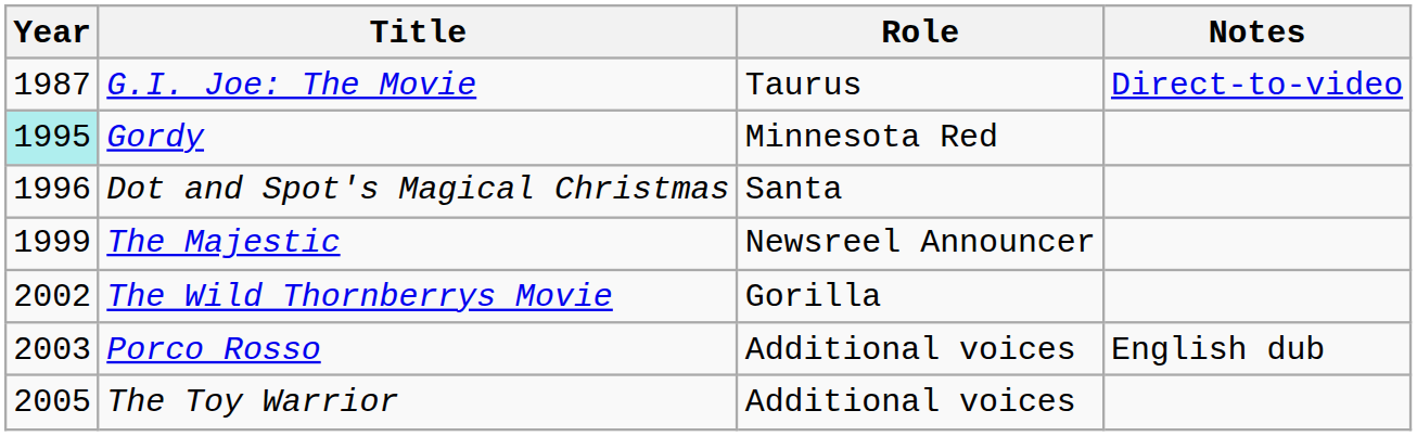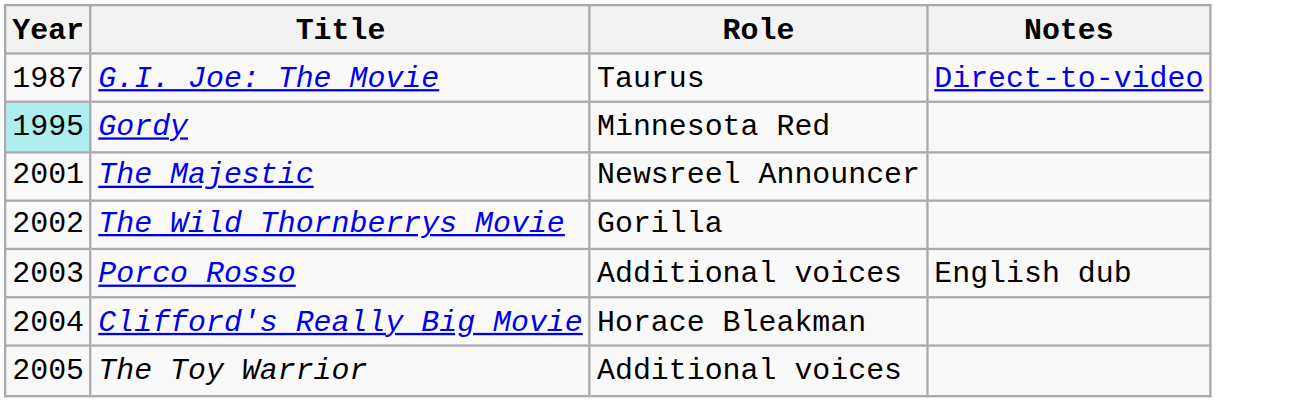- row: 1996 | Dot and Spot's Magical Christmas | Santa
The Majestic | Year: 1999 -> 2001
+ row: 2004 | Clifford's Really Big Movie | Horace Bleakman
